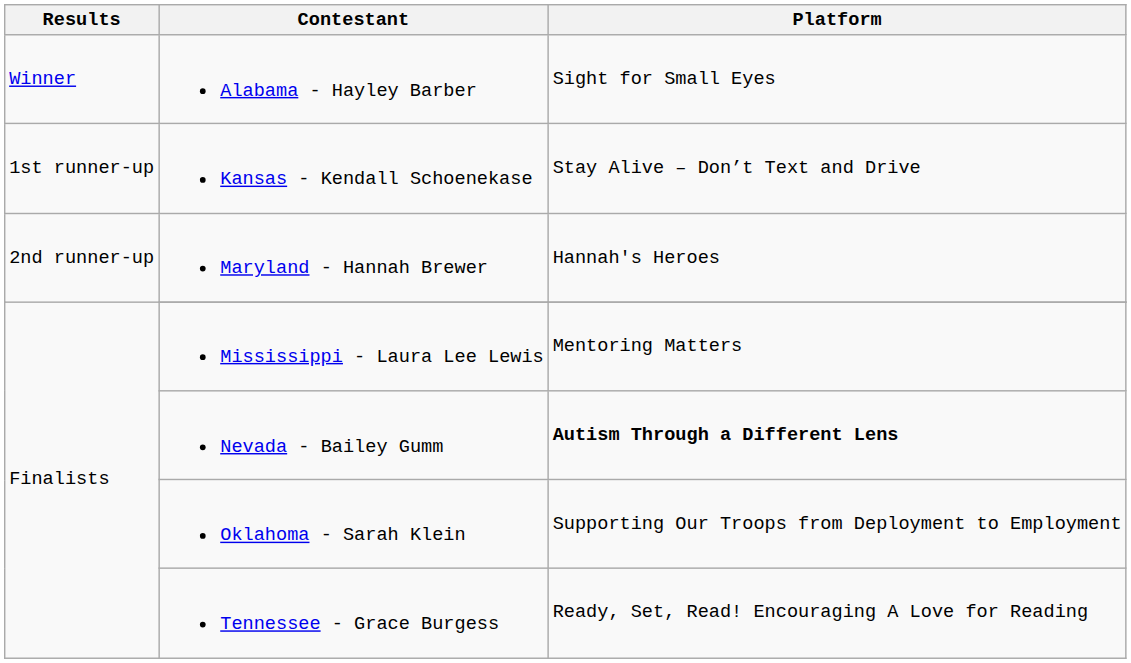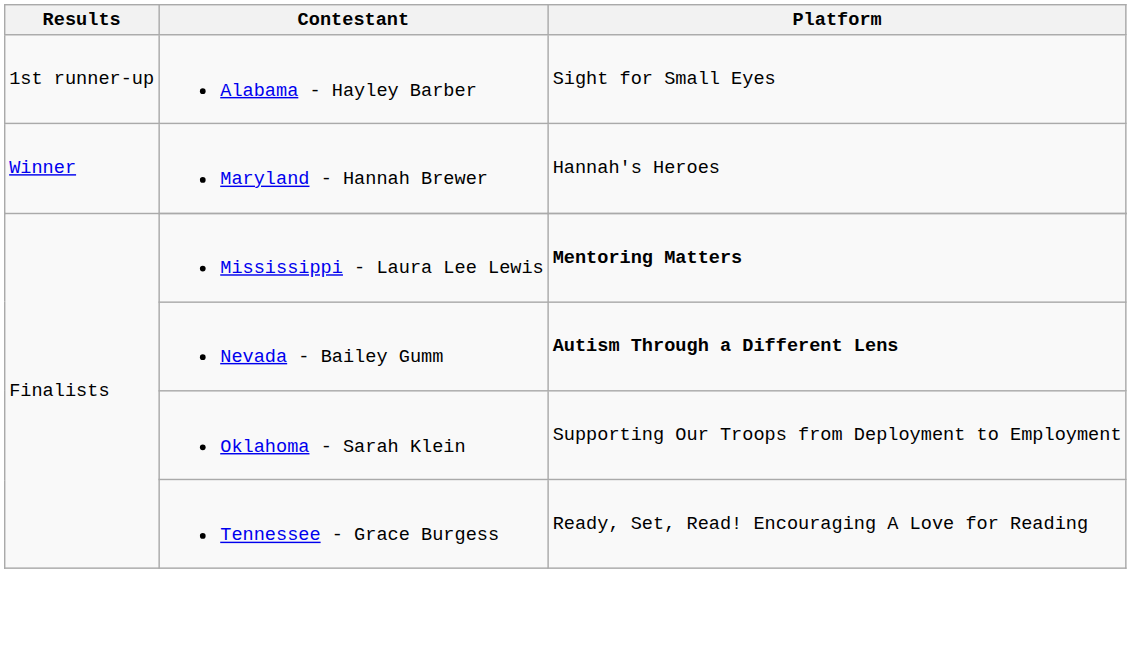Alabama - Hayley Barber | Results: Winner -> 1st runner-up
- row: 1st runner-up | Kansas - Kendall Schoenekase | Stay Alive – Don’t Text and Drive
Maryland - Hannah Brewer | Results: 2nd runner-up -> Winner
Mississippi - Laura Lee Lewis | Platform: normal -> bold
